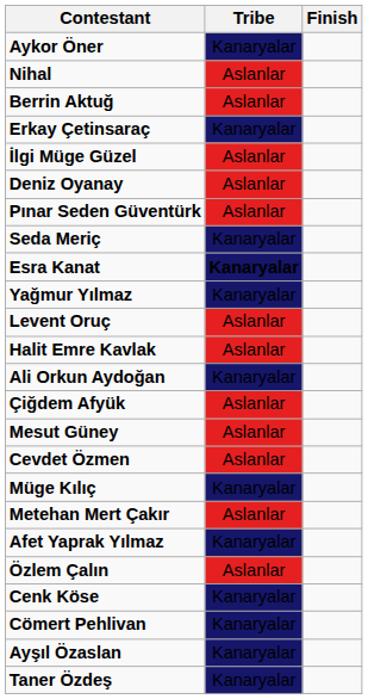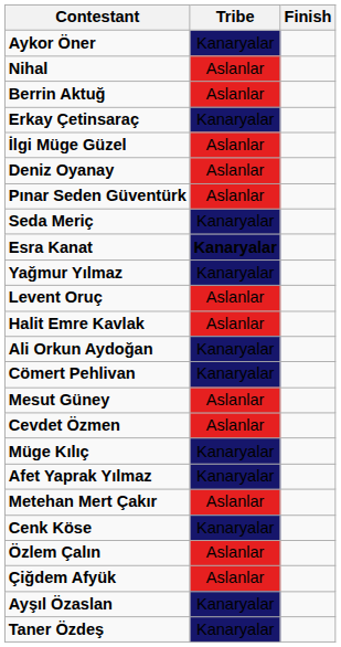rows swapped: Cömert Pehlivan <-> Çiğdem Afyük
rows swapped: Afet Yaprak Yılmaz <-> Metehan Mert Çakır
rows swapped: Cenk Köse <-> Özlem Çalın
